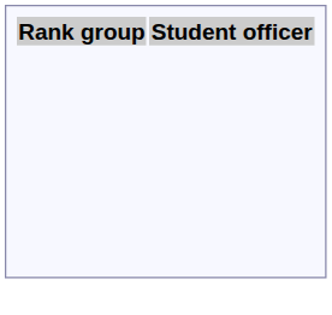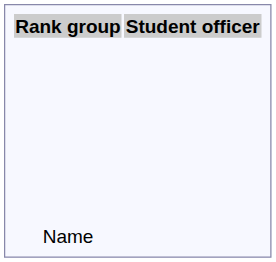+ row: Name
